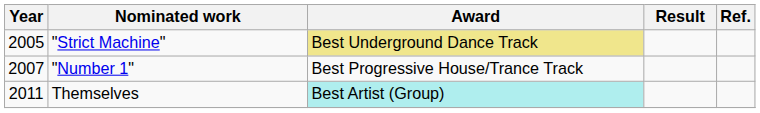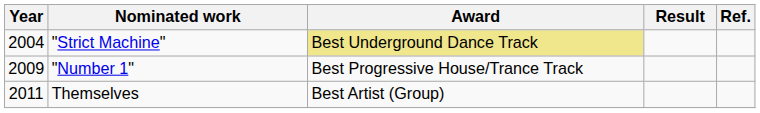"Strict Machine" | Year: 2005 -> 2004
"Number 1" | Year: 2007 -> 2009
Themselves | Award: paleturquoise background -> no background
